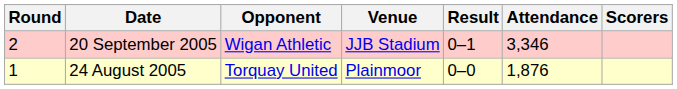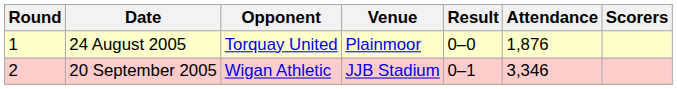rows swapped: 24 August 2005 <-> 20 September 2005
